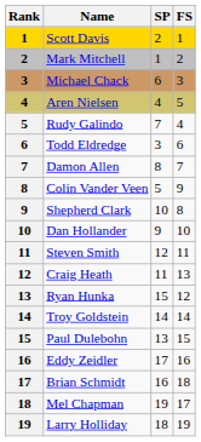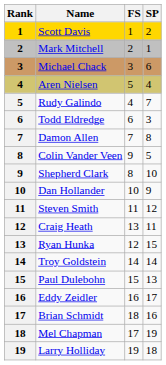columns swapped: SP <-> FS
